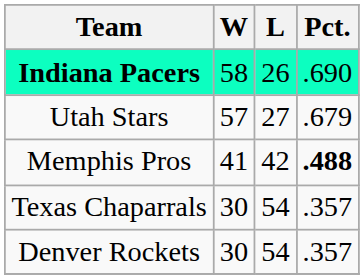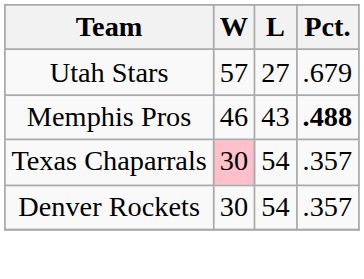- row: Indiana Pacers | 58 | 26 | .690
Memphis Pros | W: 41 -> 46
Memphis Pros | L: 42 -> 43
Texas Chaparrals | W: no background -> pink background
